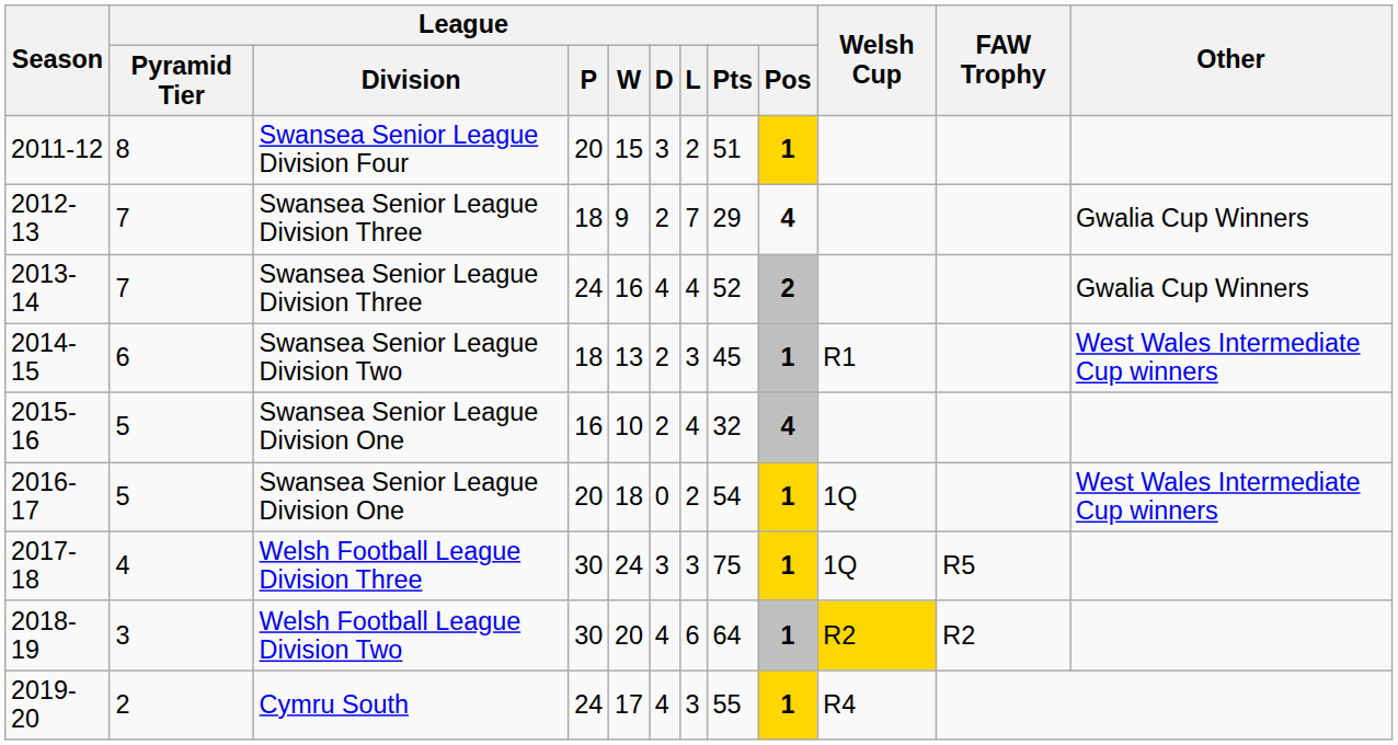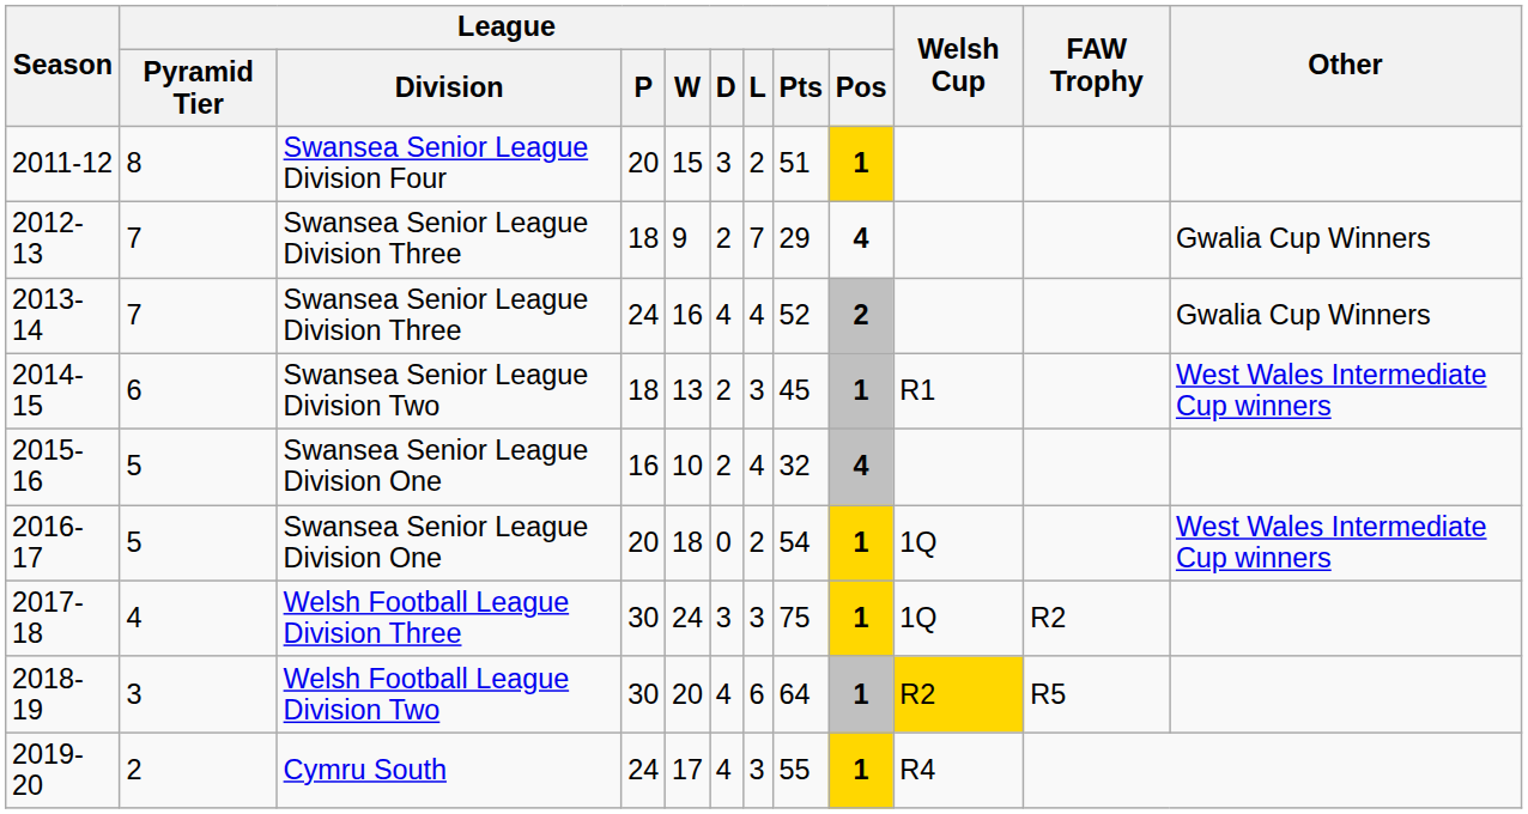2017-18 | FAW Trophy: R5 -> R2
2018-19 | FAW Trophy: R2 -> R5
